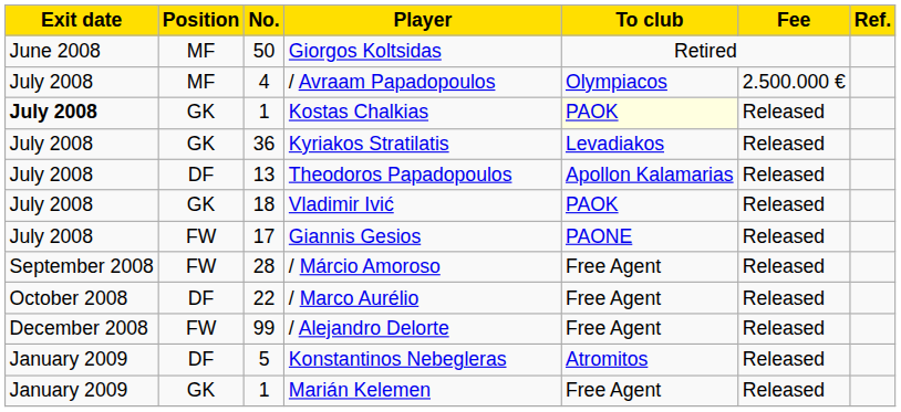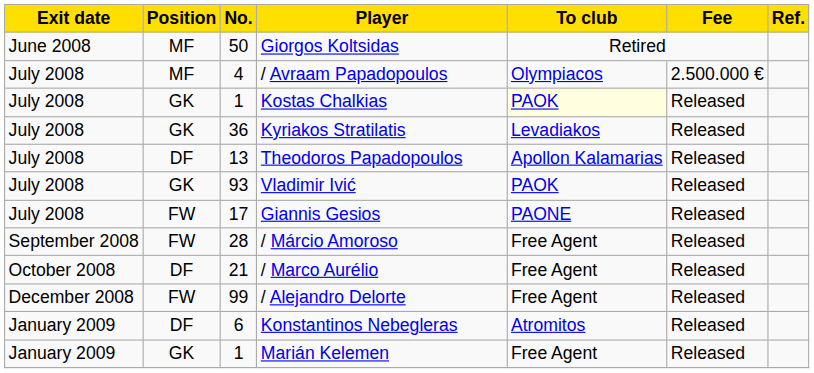Kostas Chalkias | Exit date: bold -> normal
Vladimir Ivić | No.: 18 -> 93
/ Marco Aurélio | No.: 22 -> 21
Konstantinos Nebegleras | No.: 5 -> 6
